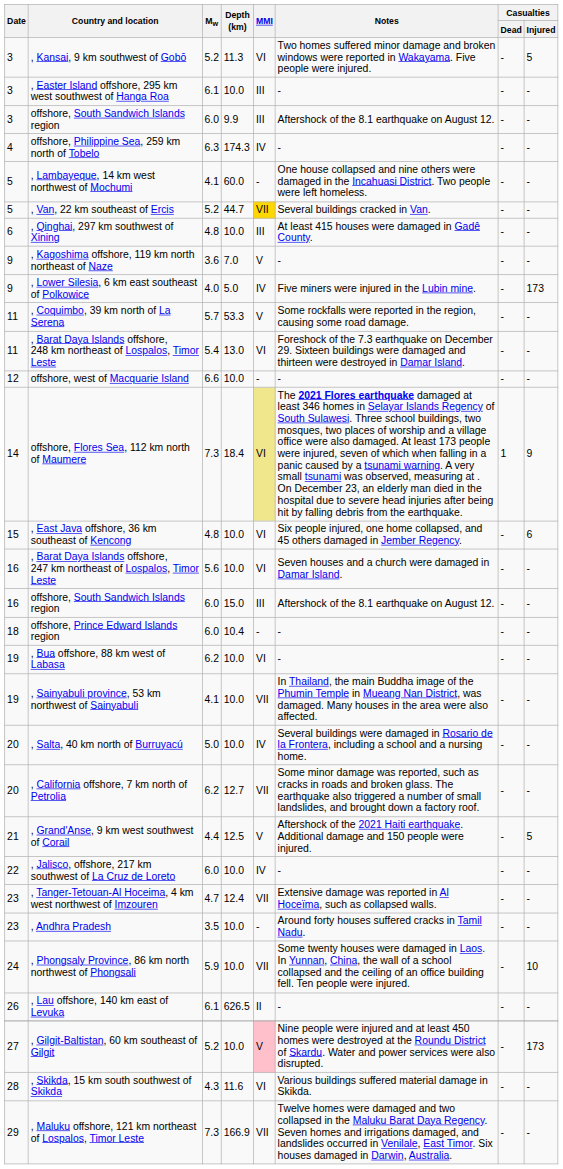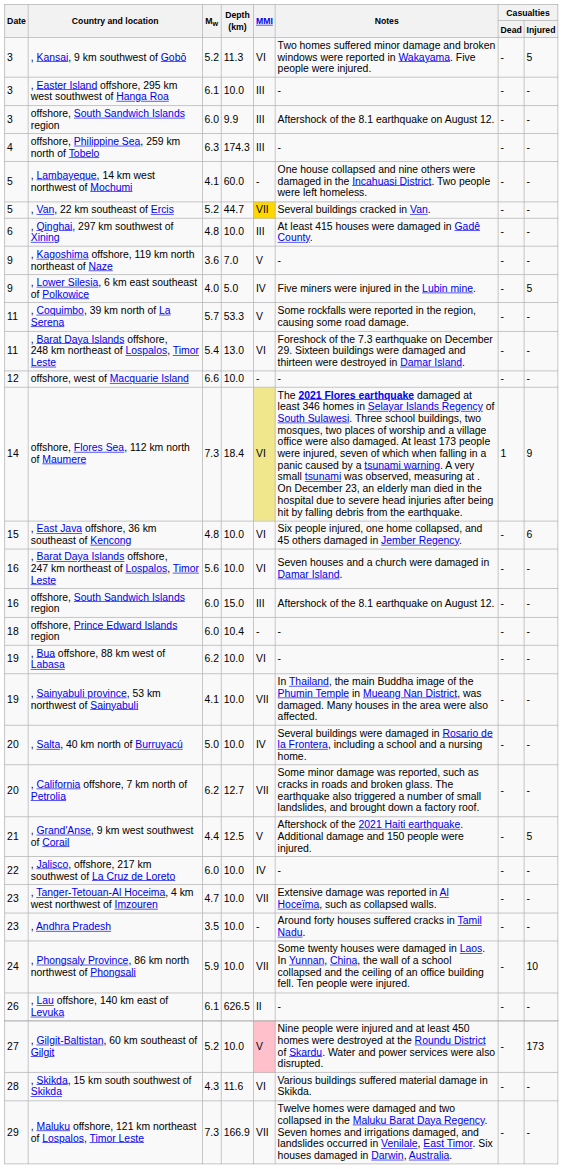offshore, Philippine Sea, 259 km north of Tobelo | MMI: IV -> III
, Lower Silesia, 6 km east southeast of Polkowice | Casualties / Injured: 173 -> 5
, Tanger-Tetouan-Al Hoceima, 4 km west northwest of Imzouren | Depth (km): 12.4 -> 10.0
